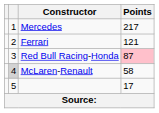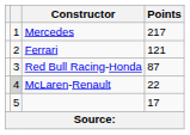Red Bull Racing-Honda | Points: pink background -> no background
McLaren-Renault | Points: 58 -> 22
